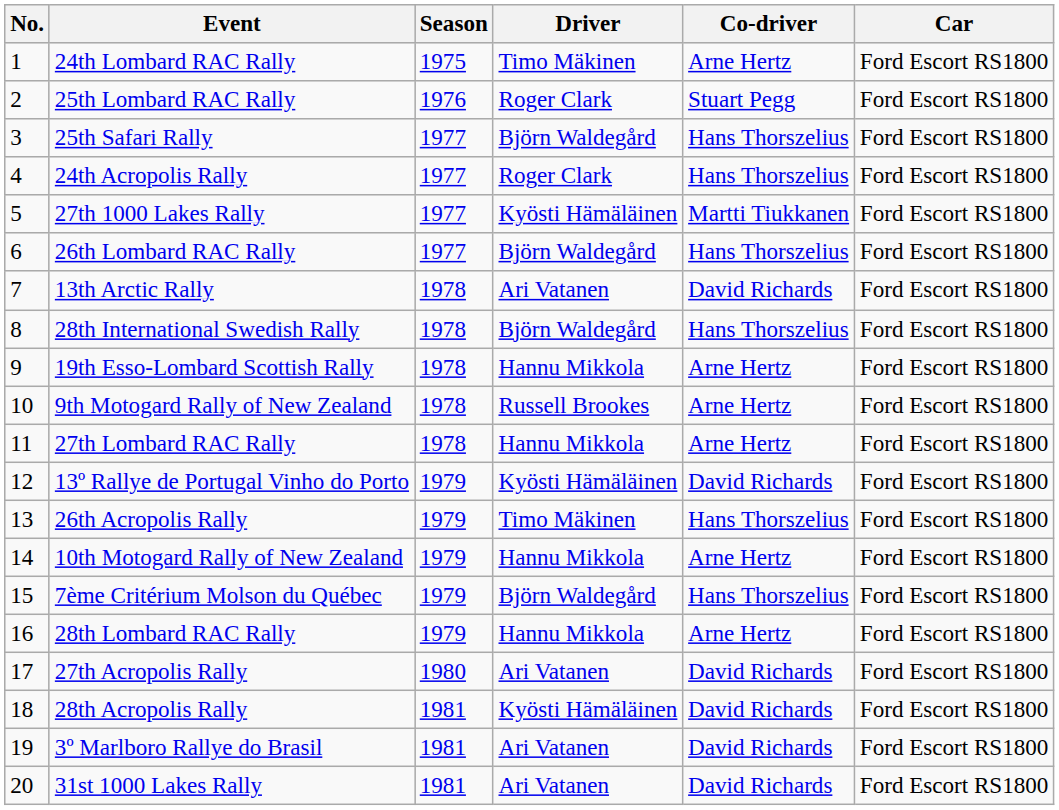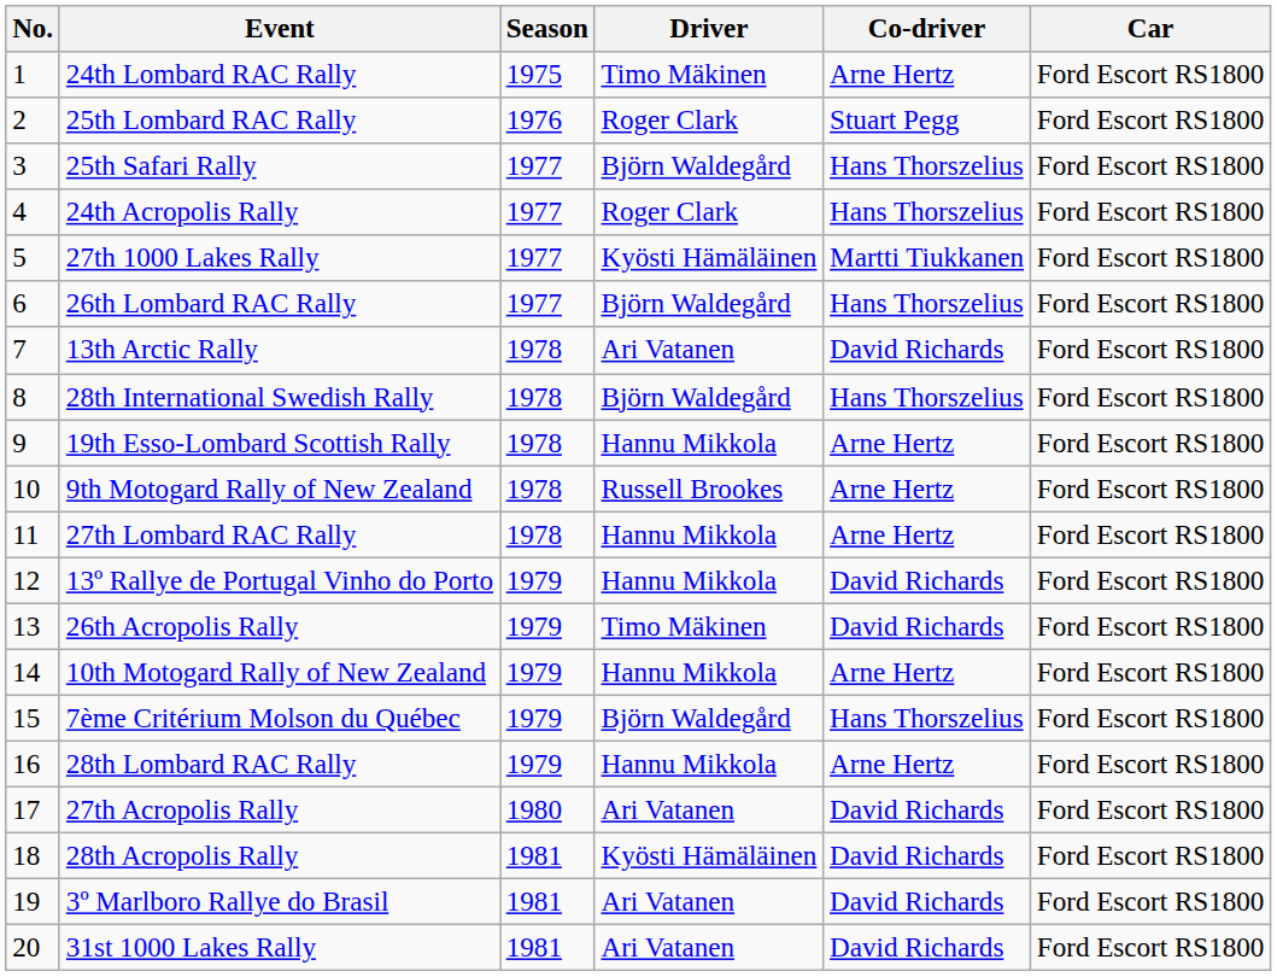13º Rallye de Portugal Vinho do Porto | Driver: Kyösti Hämäläinen -> Hannu Mikkola
26th Acropolis Rally | Co-driver: Hans Thorszelius -> David Richards
